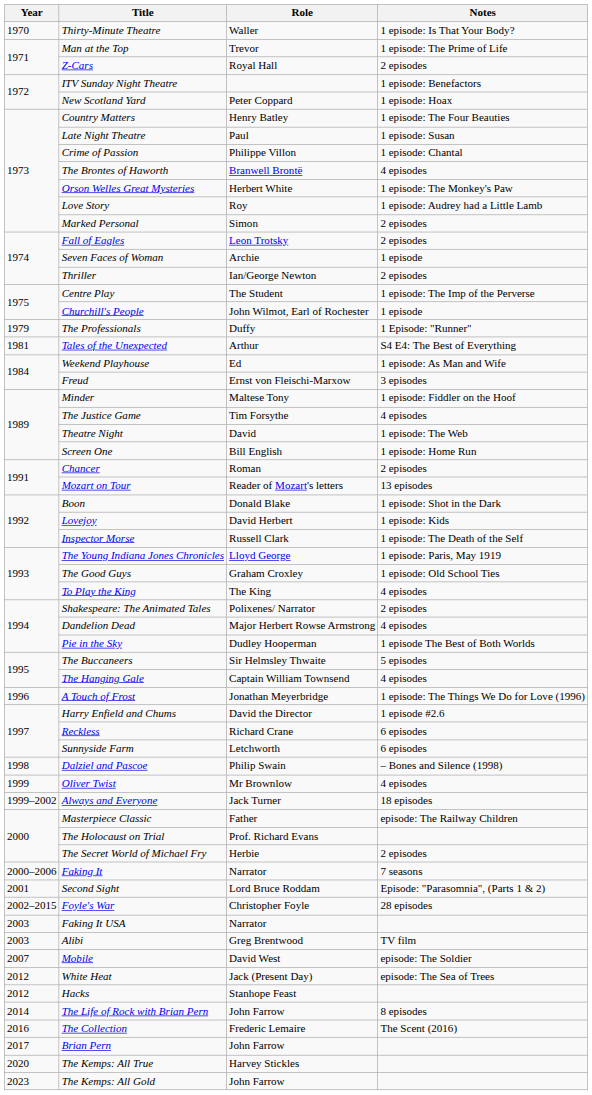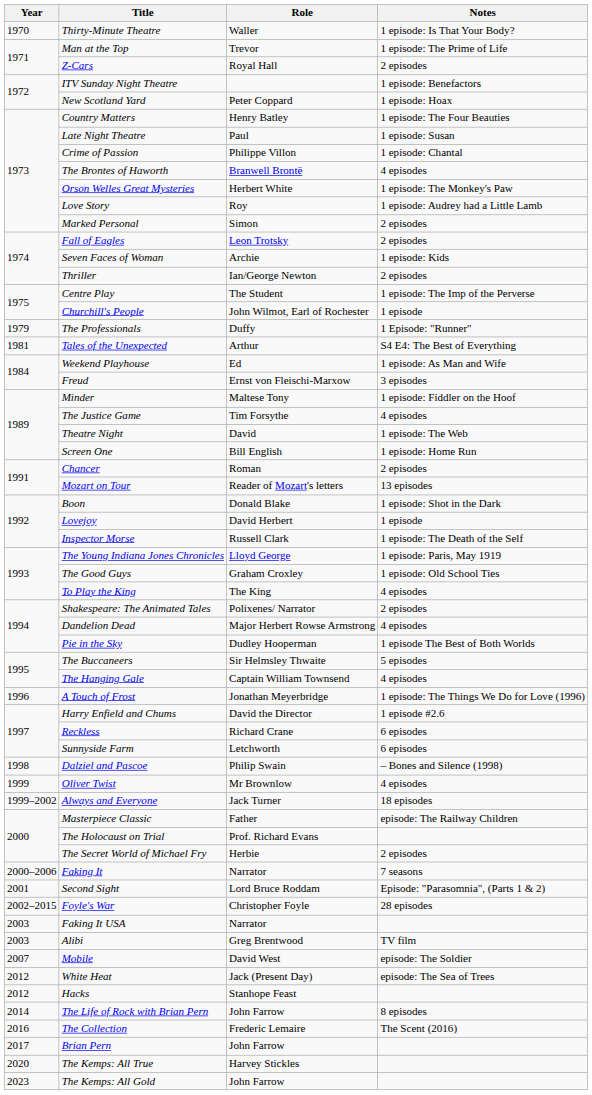Seven Faces of Woman | Notes: 1 episode -> 1 episode: Kids
Lovejoy | Notes: 1 episode: Kids -> 1 episode
